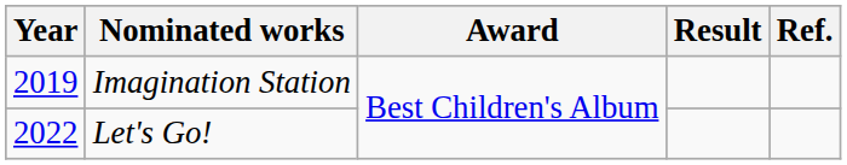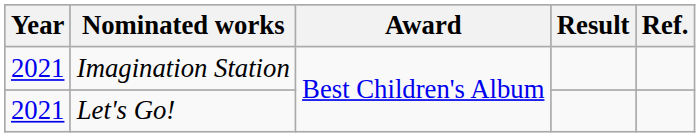Imagination Station | Year: 2019 -> 2021
Let's Go! | Year: 2022 -> 2021
